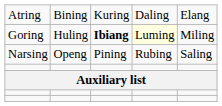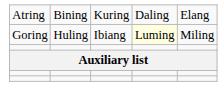Goring | column 3: bold -> normal
- row: Narsing | Openg | Pining | Rubing | Saling
